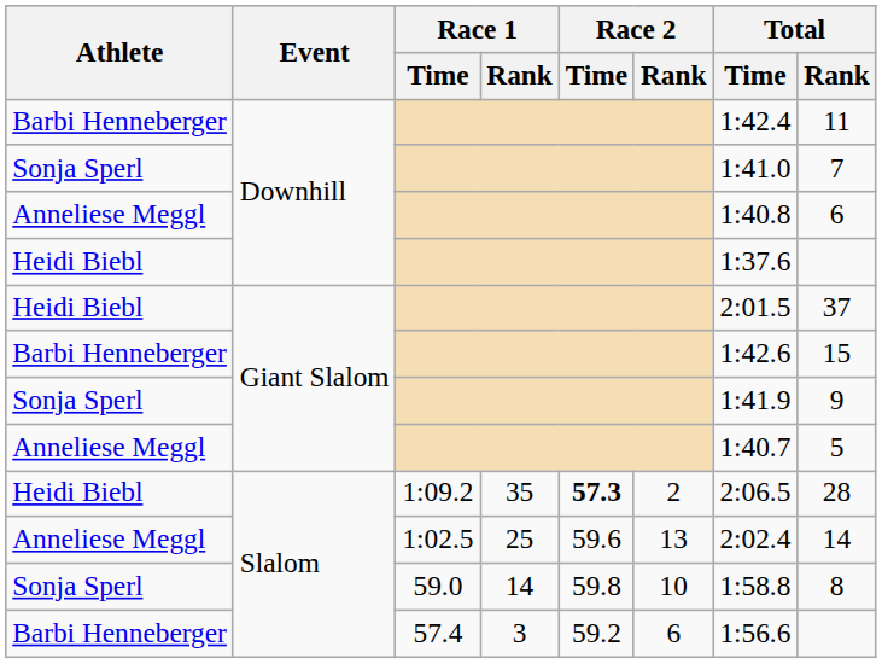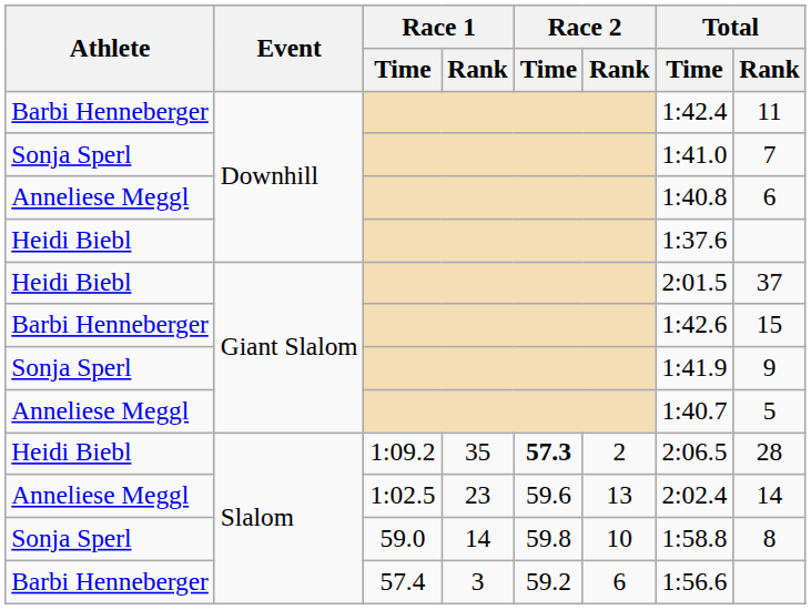1:02.5 | Race 1 / Rank: 25 -> 23
